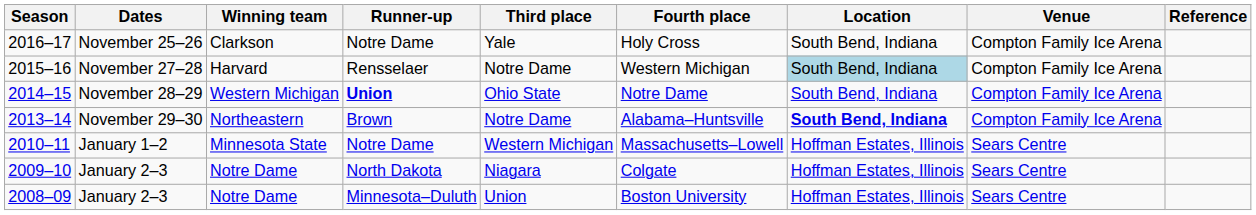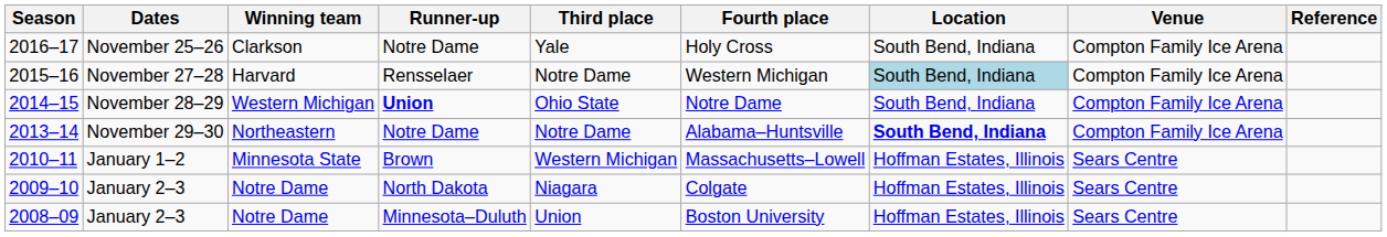2013–14 | Runner-up: Brown -> Notre Dame
2010–11 | Runner-up: Notre Dame -> Brown
